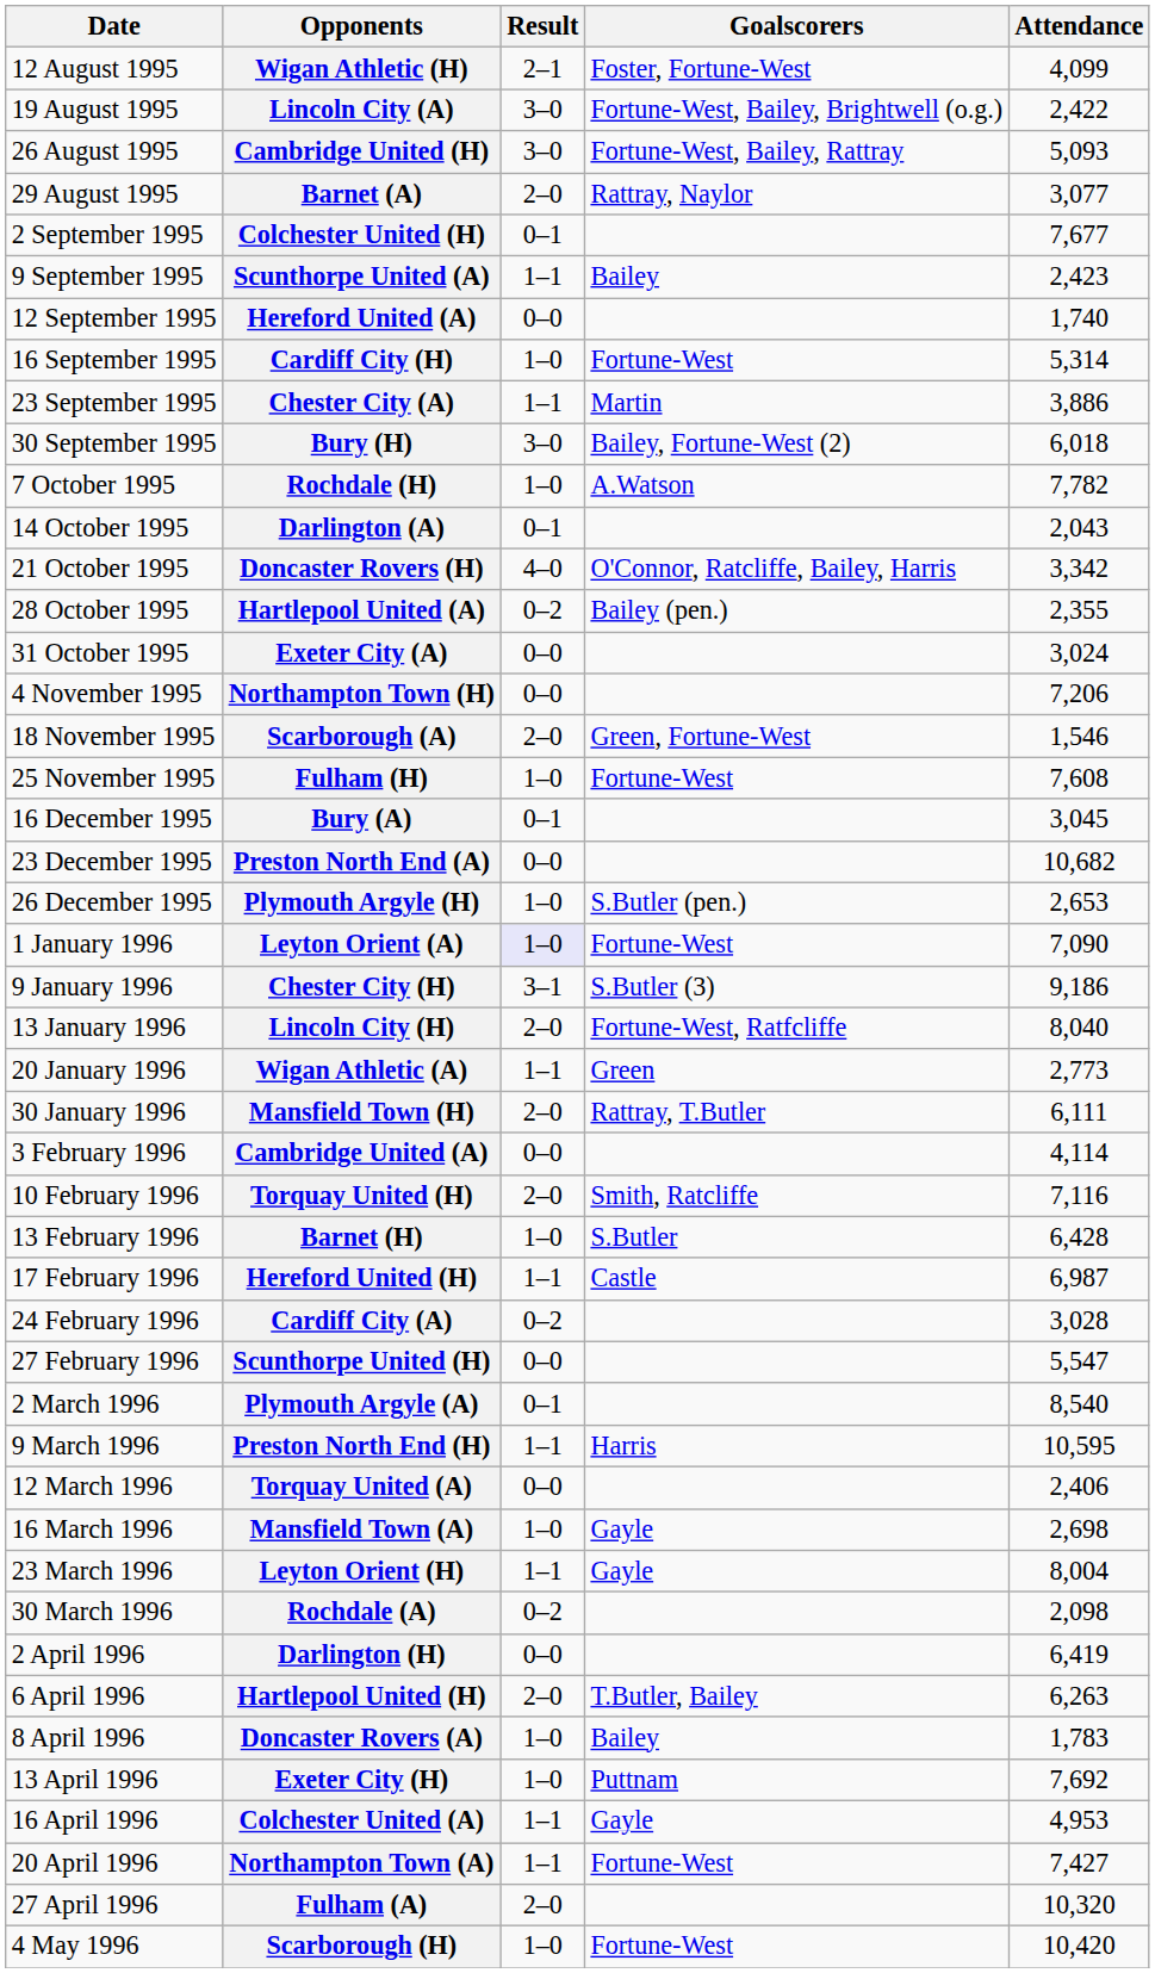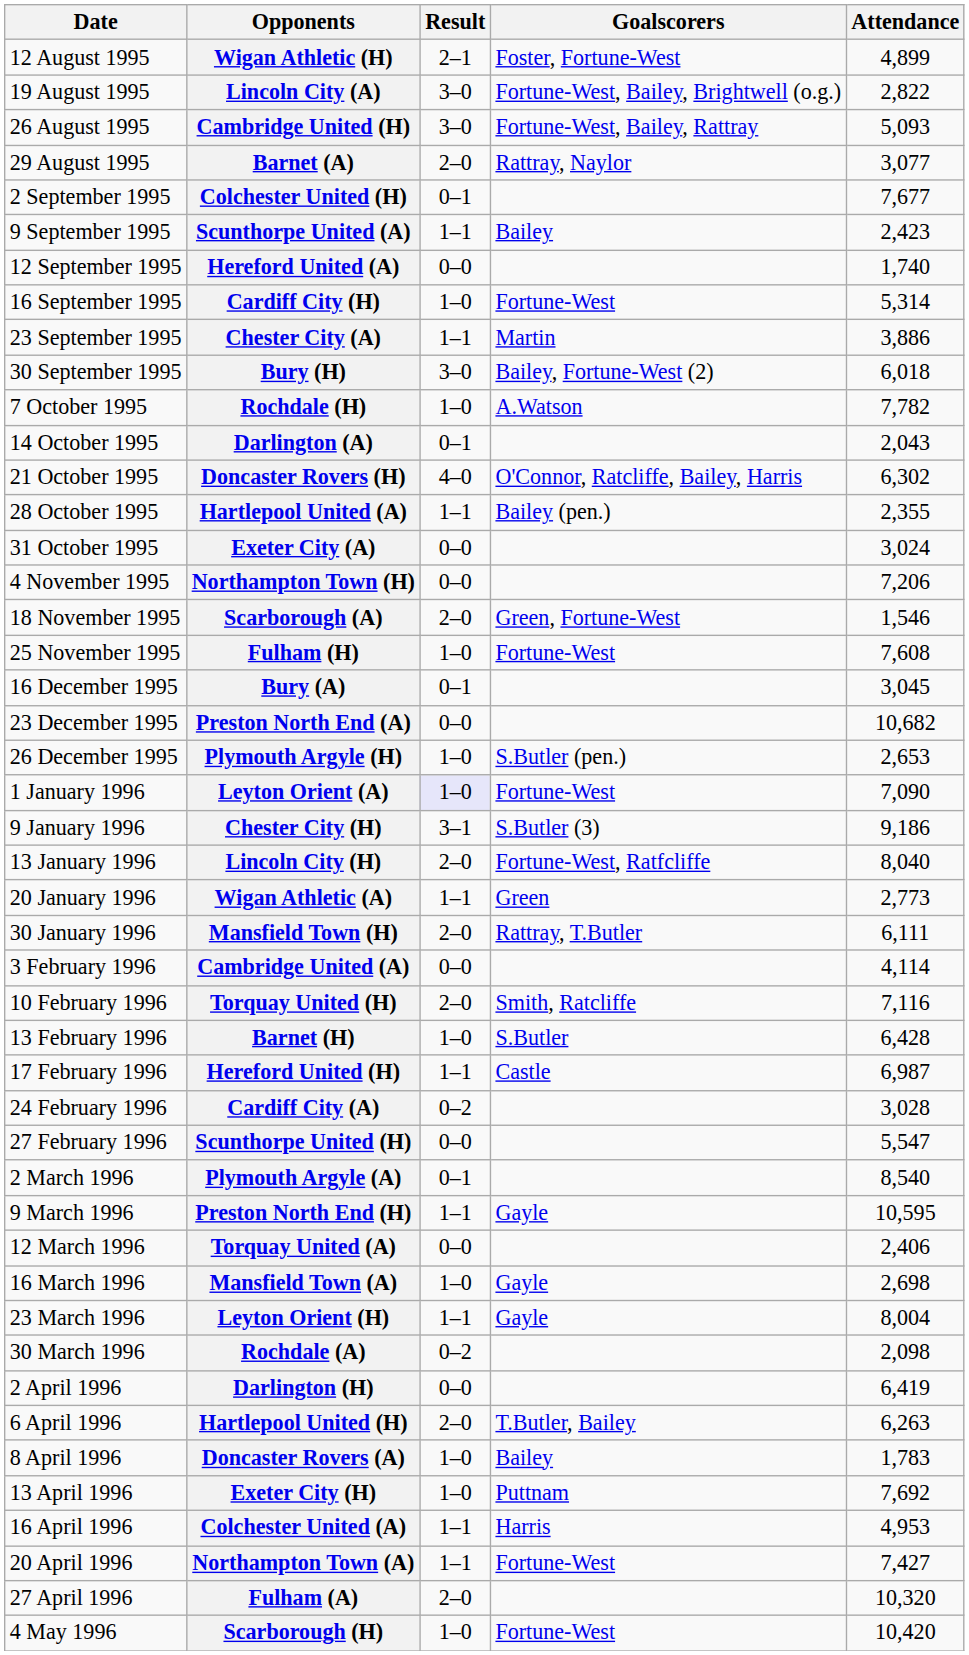Wigan Athletic (H) | Attendance: 4,099 -> 4,899
Lincoln City (A) | Attendance: 2,422 -> 2,822
Doncaster Rovers (H) | Attendance: 3,342 -> 6,302
Hartlepool United (A) | Result: 0–2 -> 1–1
Preston North End (H) | Goalscorers: Harris -> Gayle
Colchester United (A) | Goalscorers: Gayle -> Harris
